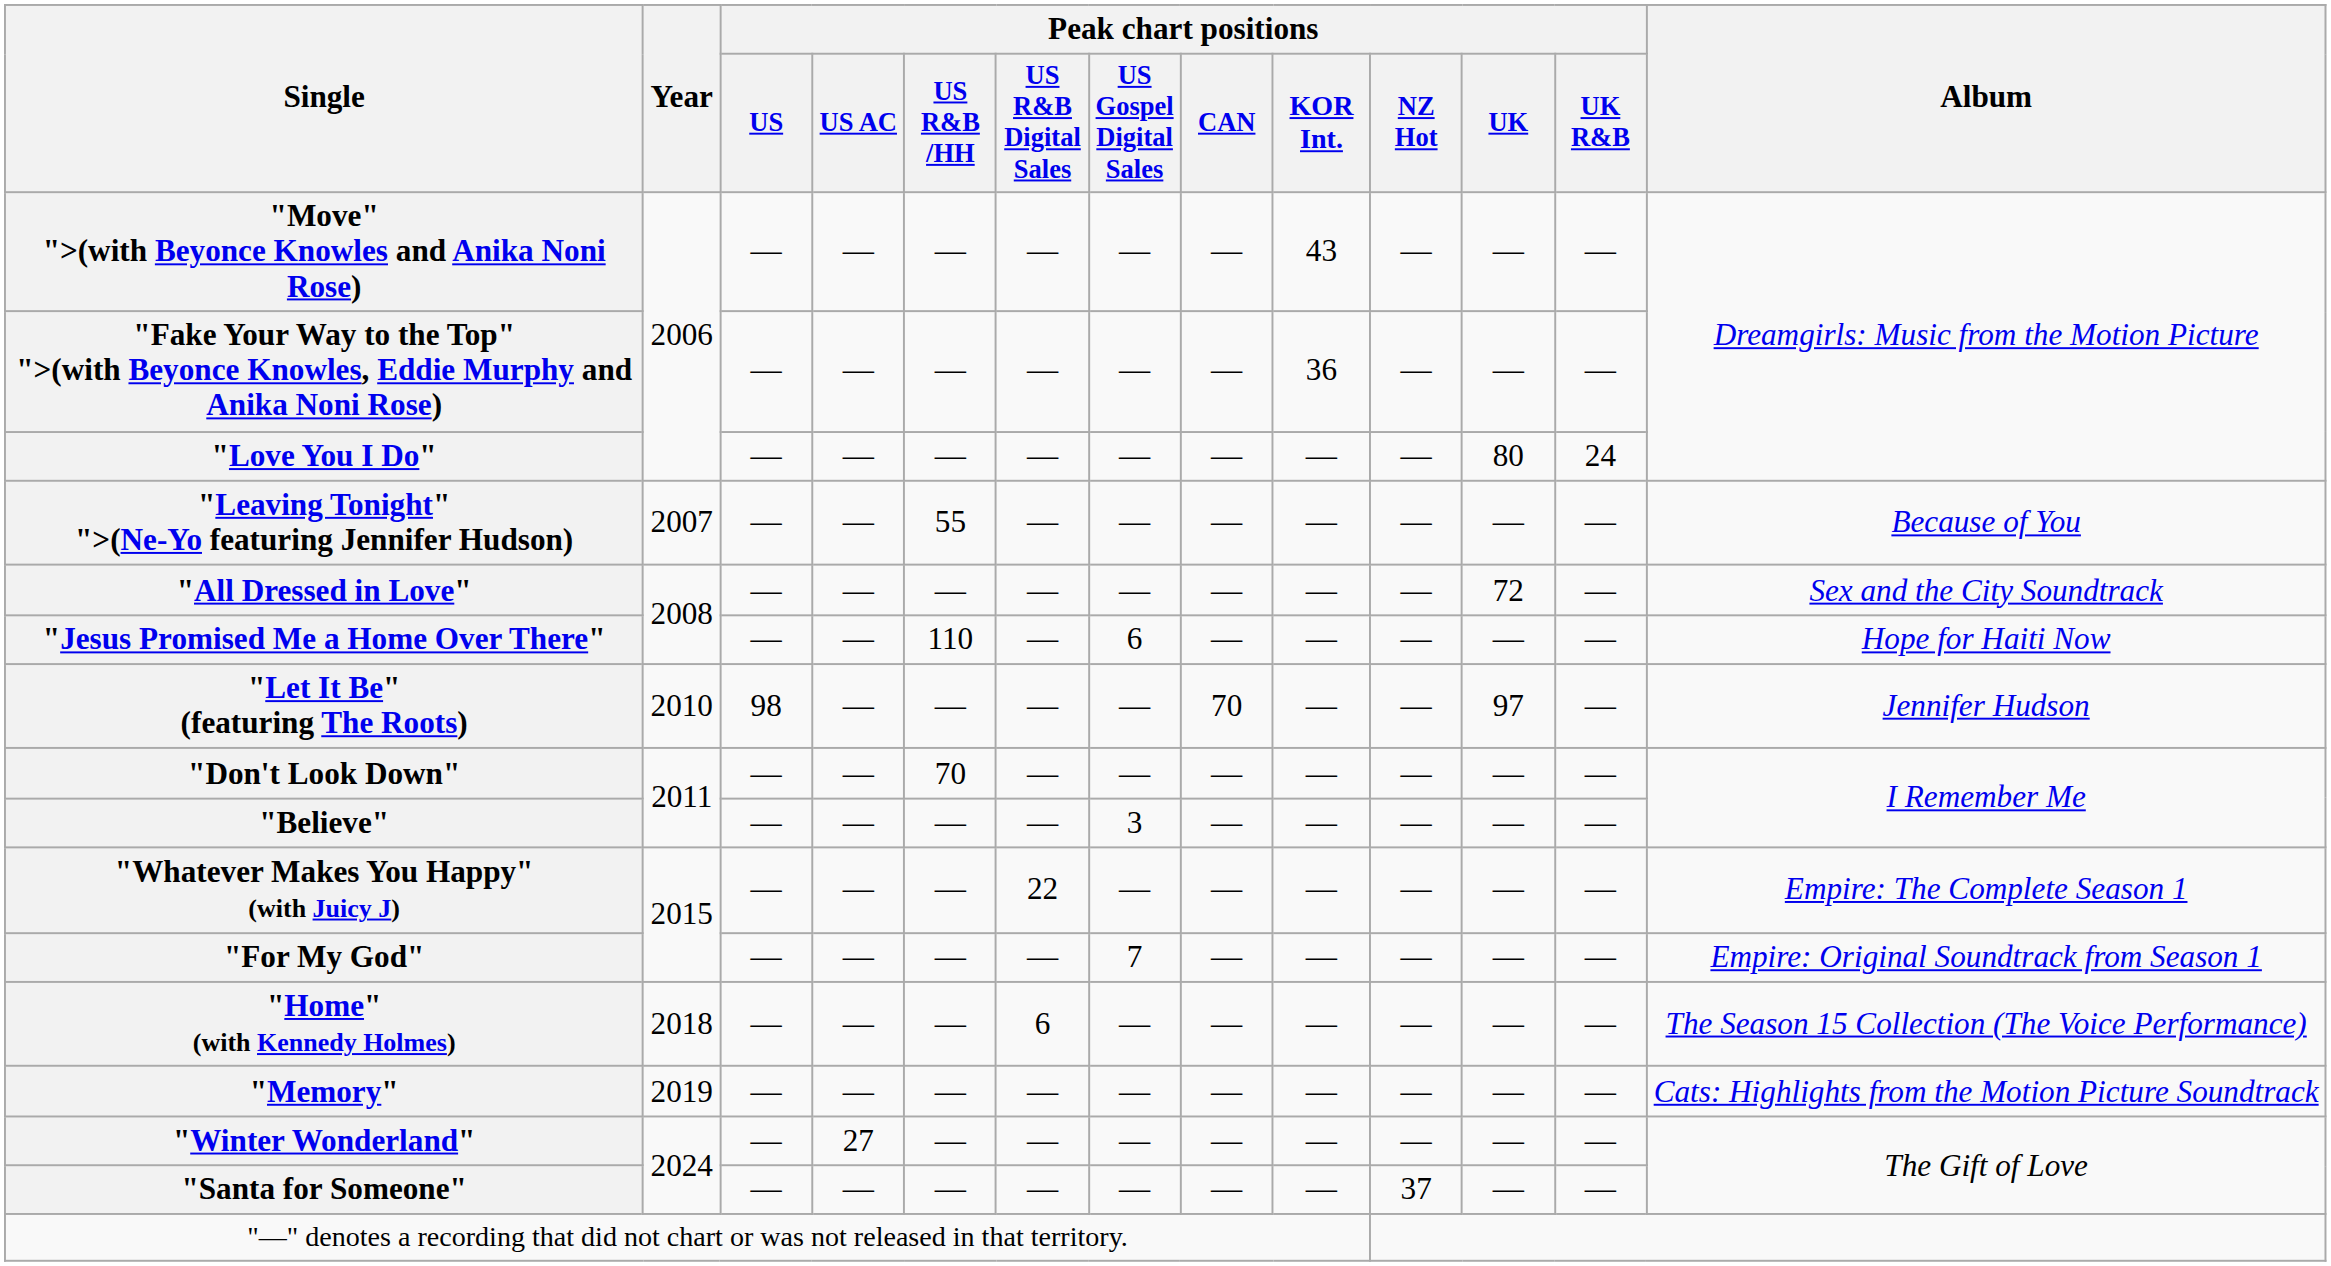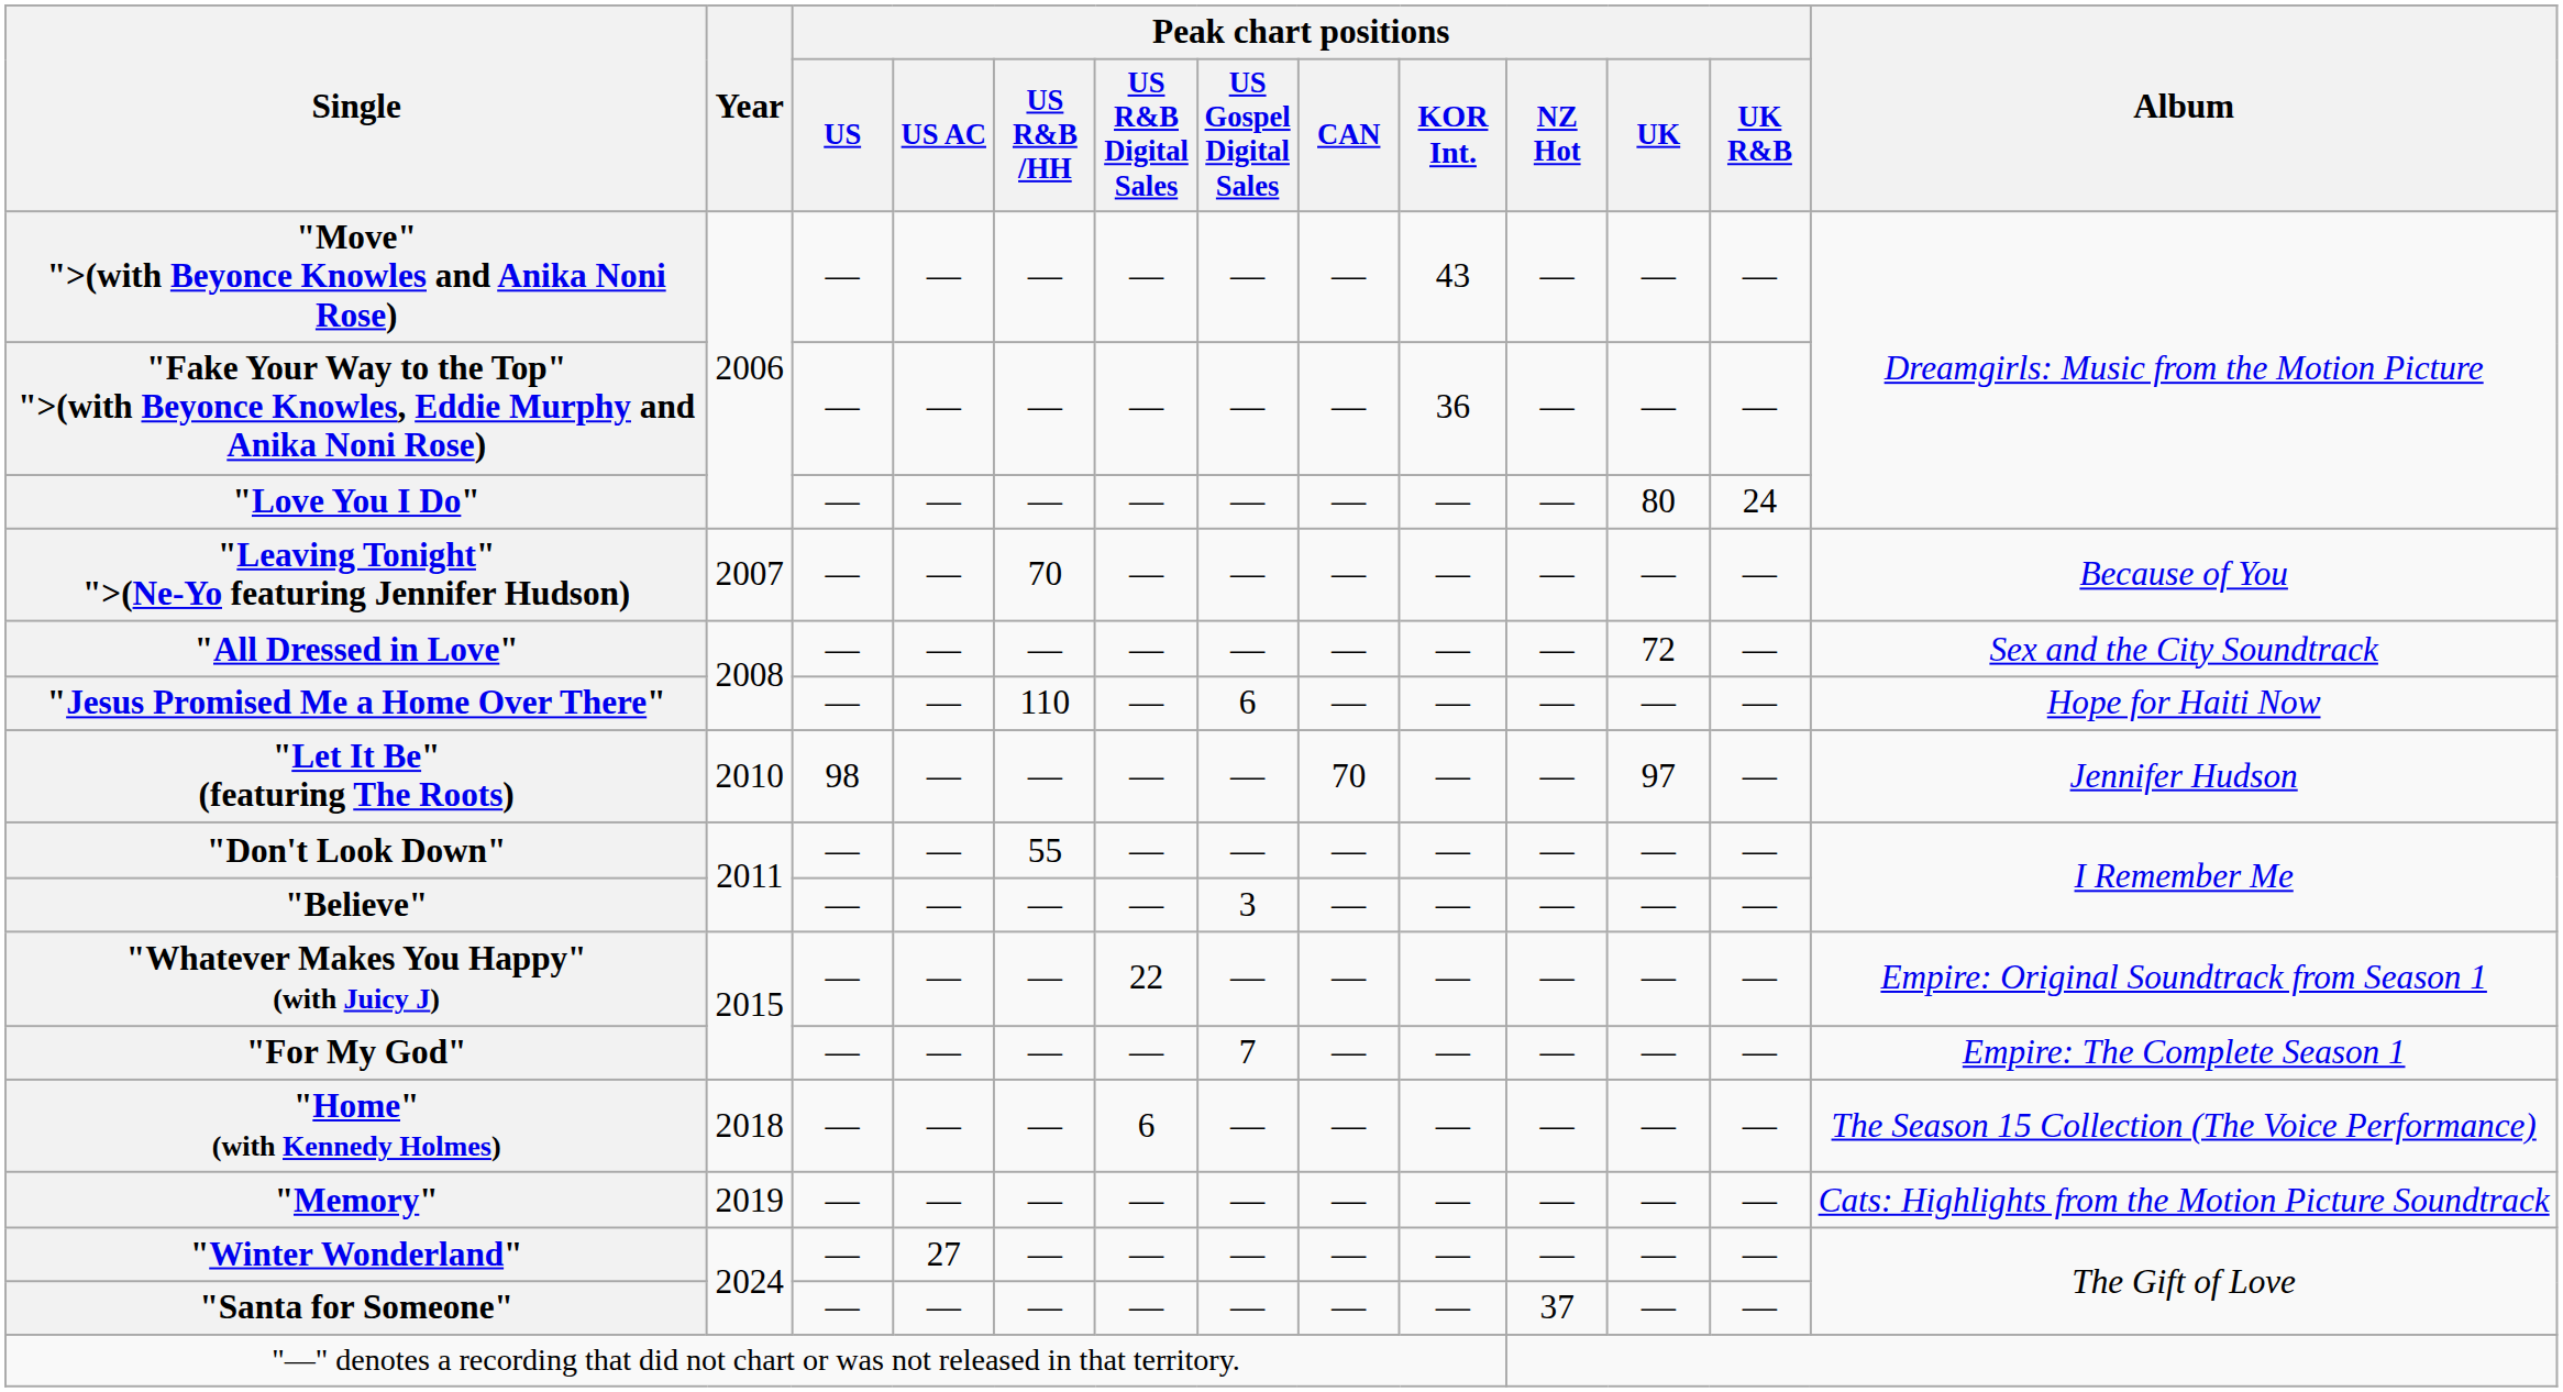"Leaving Tonight" ">(Ne-Yo featuring Jennifer Hudson) | Peak chart positions / US R&B /HH: 55 -> 70
"Don't Look Down" | Peak chart positions / US R&B /HH: 70 -> 55
"Whatever Makes You Happy" (with Juicy J) | Album: Empire: The Complete Season 1 -> Empire: Original Soundtrack from Season 1
"For My God" | Album: Empire: Original Soundtrack from Season 1 -> Empire: The Complete Season 1
